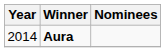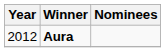Aura | Year: 2014 -> 2012
